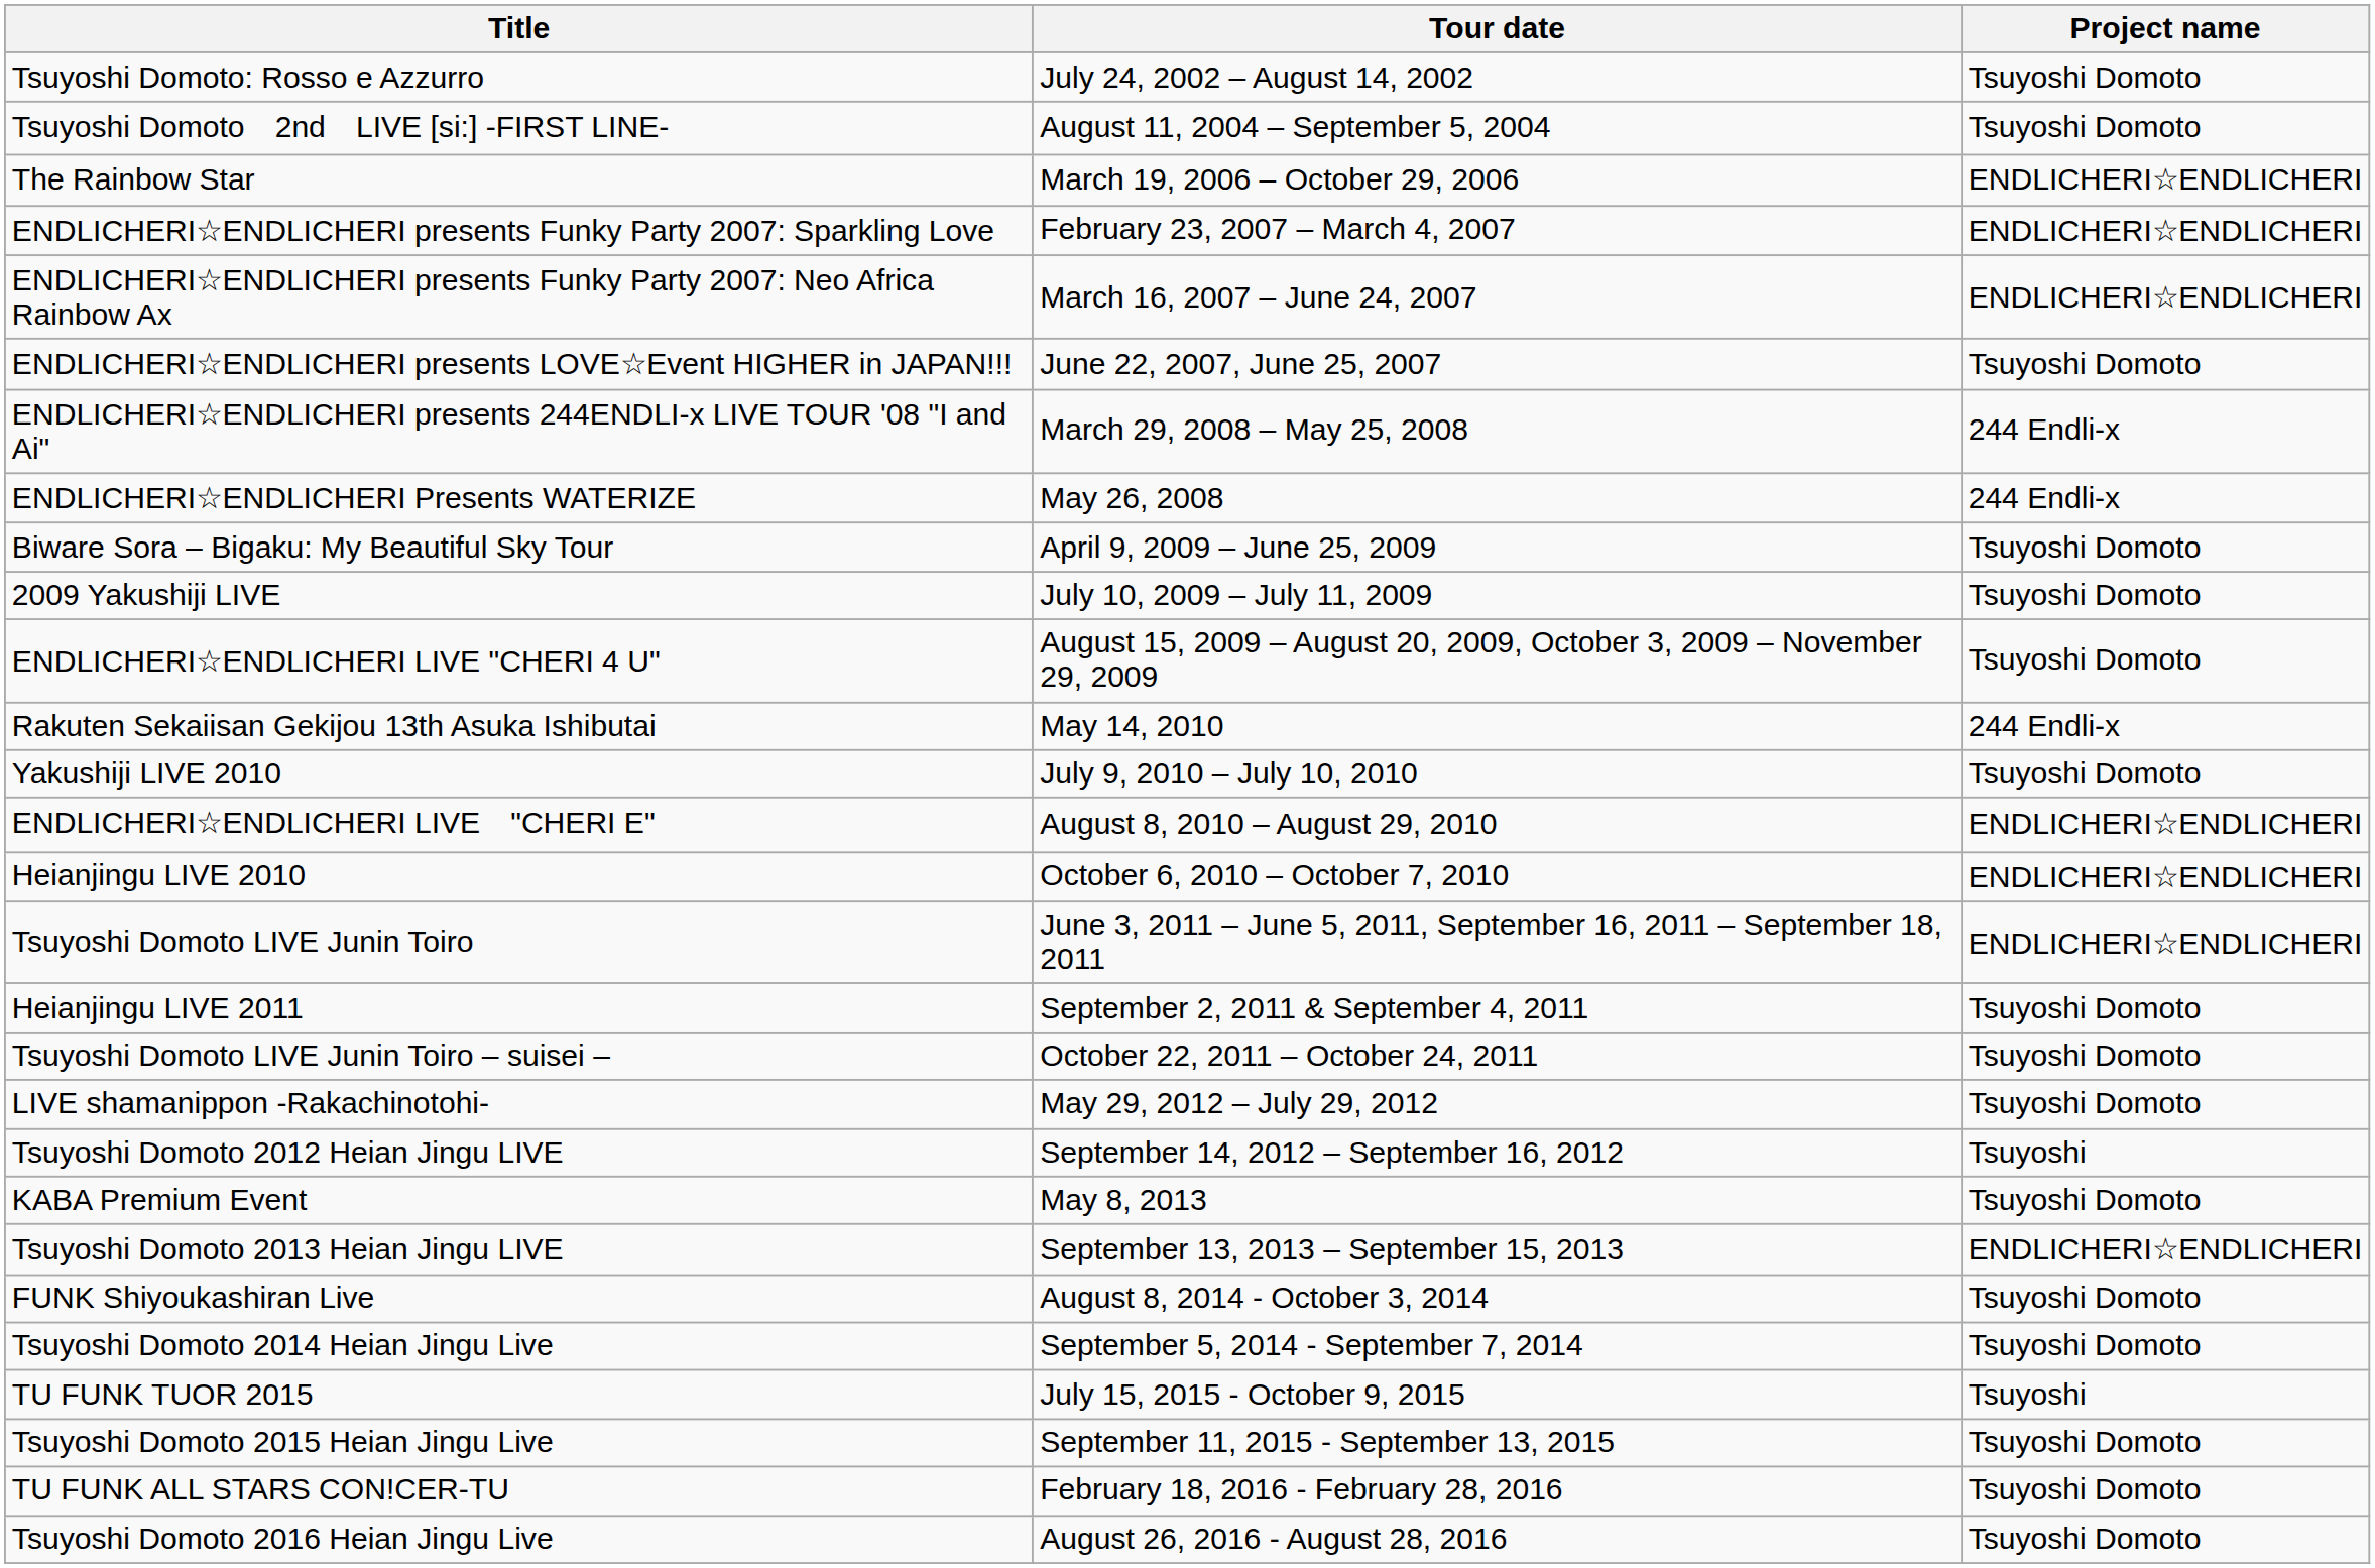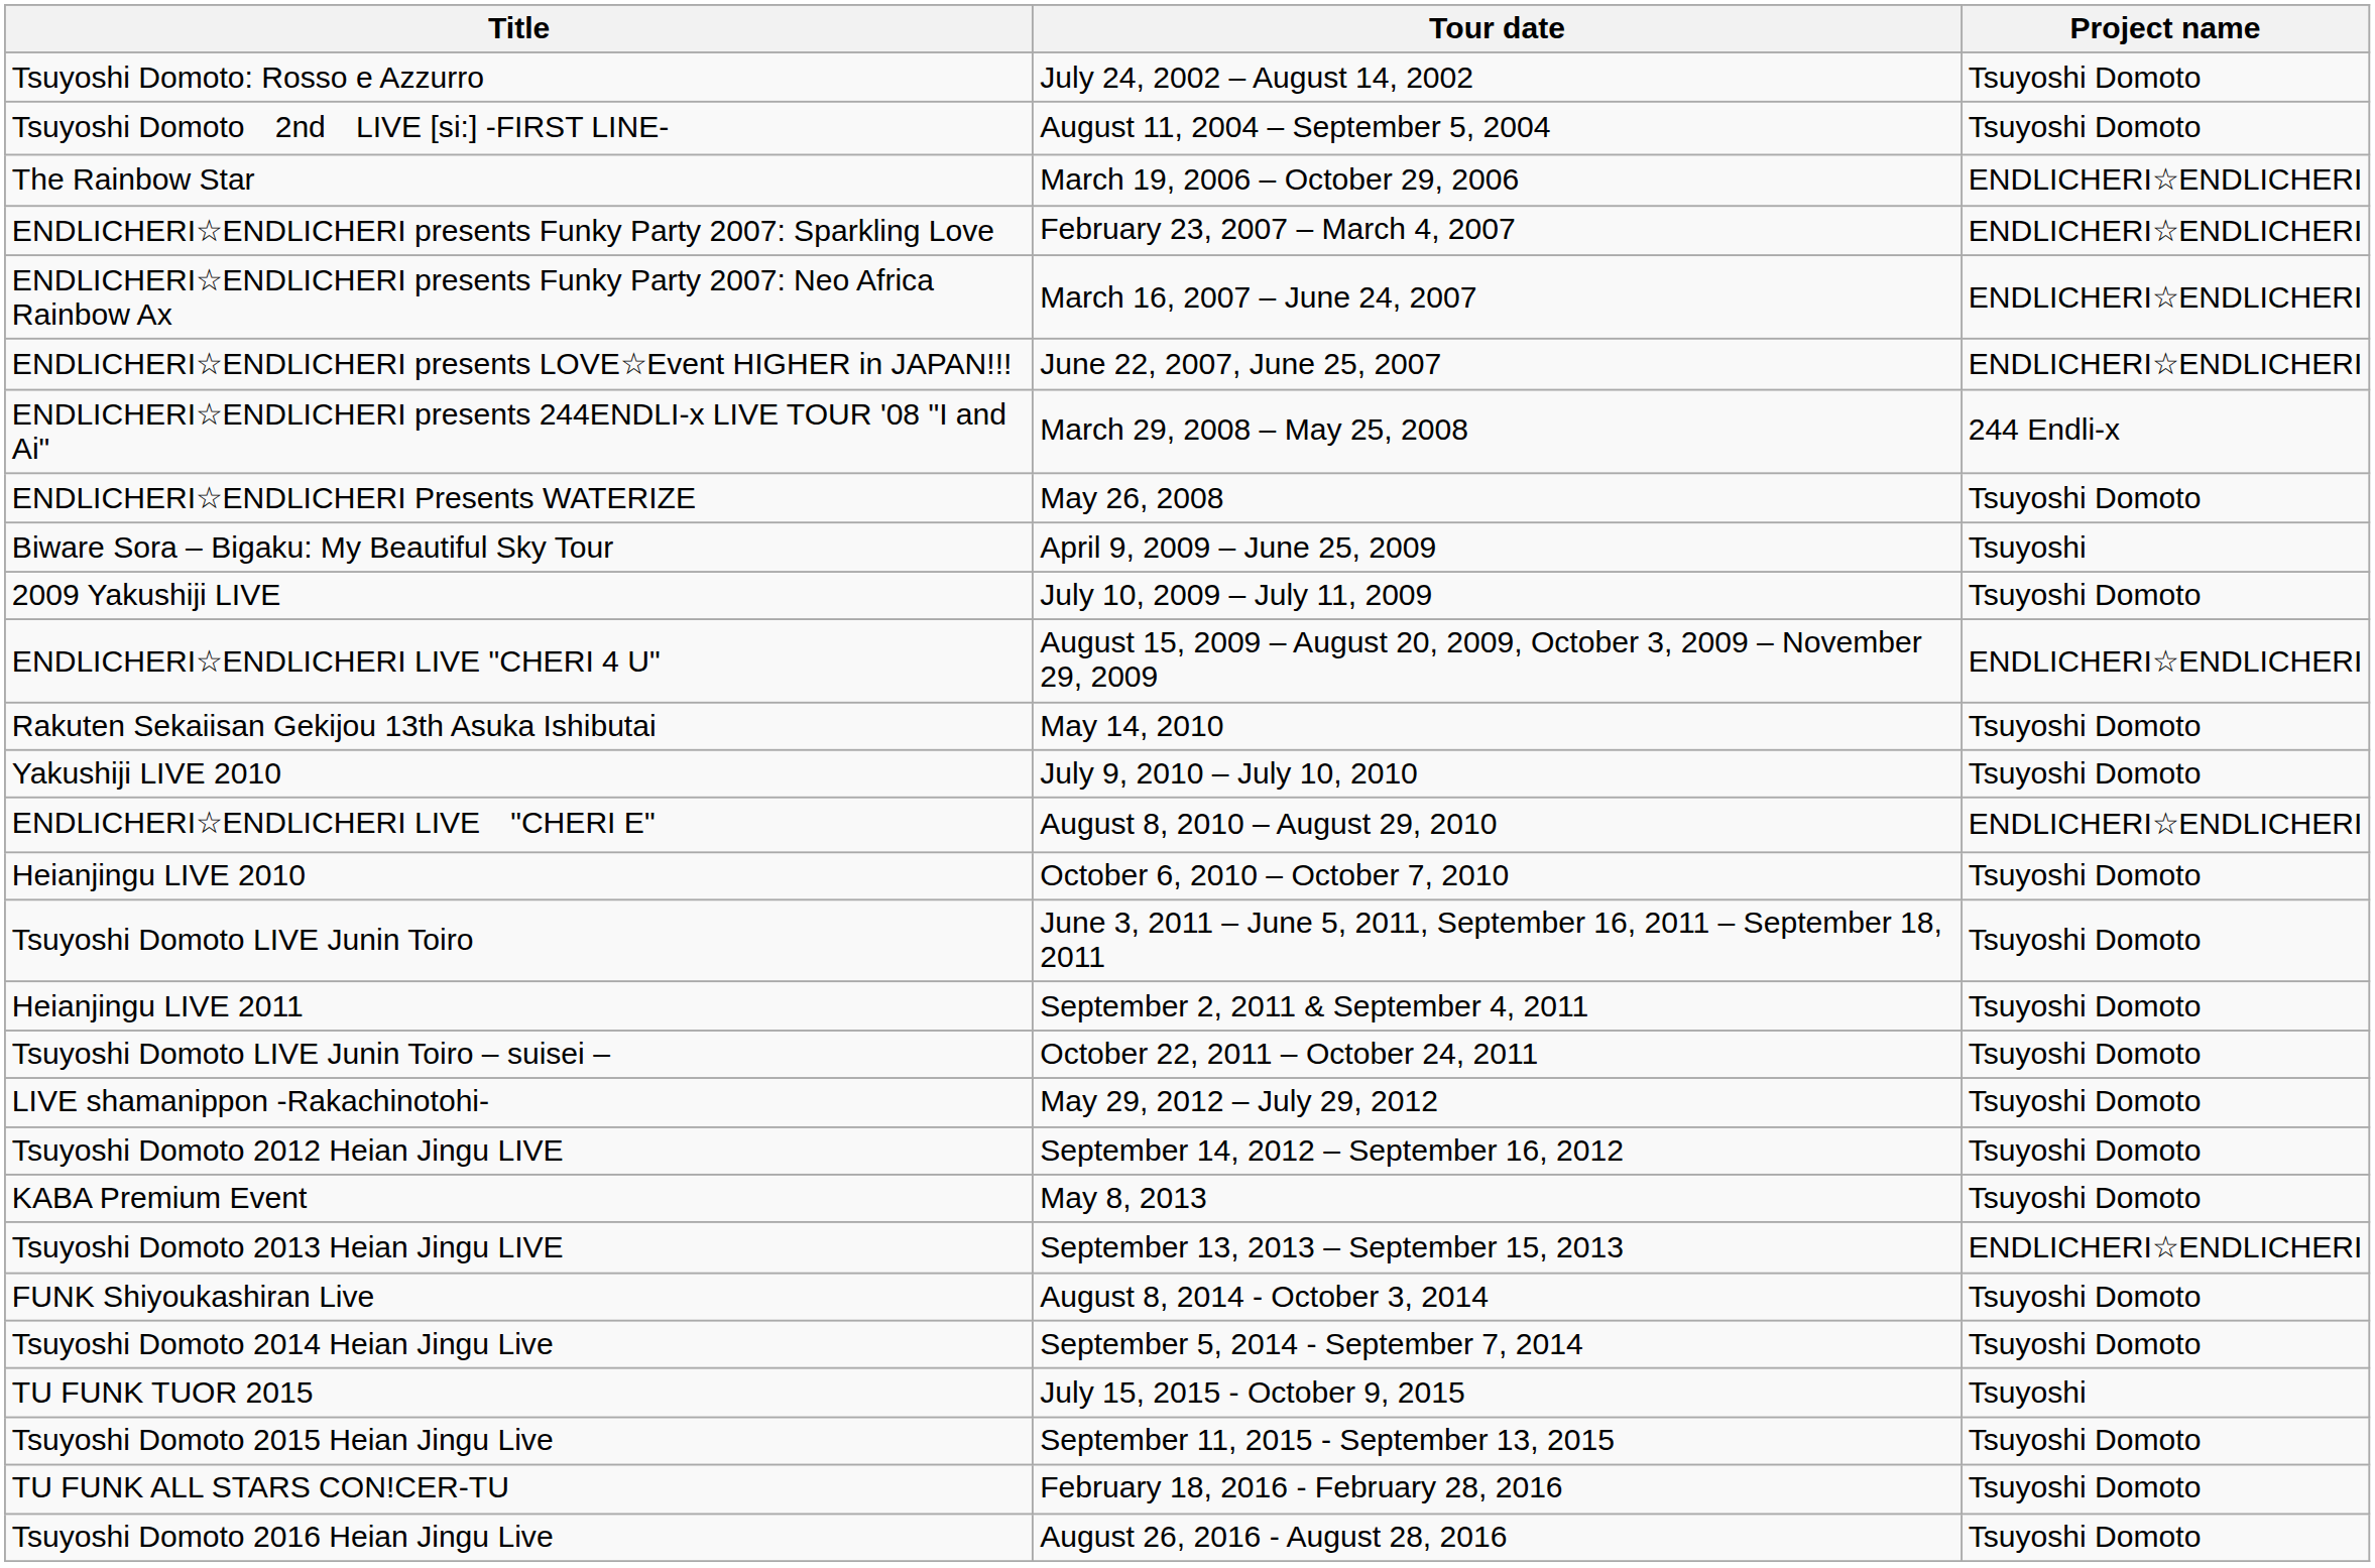ENDLICHERI☆ENDLICHERI presents LOVE☆Event HIGHER in JAPAN!!! | Project name: Tsuyoshi Domoto -> ENDLICHERI☆ENDLICHERI
ENDLICHERI☆ENDLICHERI Presents WATERIZE | Project name: 244 Endli-x -> Tsuyoshi Domoto
Biware Sora – Bigaku: My Beautiful Sky Tour | Project name: Tsuyoshi Domoto -> Tsuyoshi
ENDLICHERI☆ENDLICHERI LIVE "CHERI 4 U" | Project name: Tsuyoshi Domoto -> ENDLICHERI☆ENDLICHERI
Rakuten Sekaiisan Gekijou 13th Asuka Ishibutai | Project name: 244 Endli-x -> Tsuyoshi Domoto
Heianjingu LIVE 2010 | Project name: ENDLICHERI☆ENDLICHERI -> Tsuyoshi Domoto
Tsuyoshi Domoto LIVE Junin Toiro | Project name: ENDLICHERI☆ENDLICHERI -> Tsuyoshi Domoto
Tsuyoshi Domoto 2012 Heian Jingu LIVE | Project name: Tsuyoshi -> Tsuyoshi Domoto
